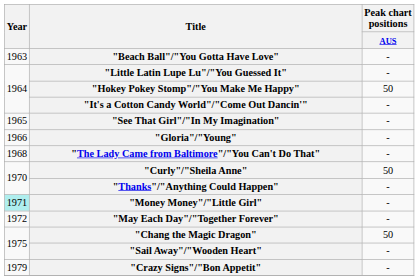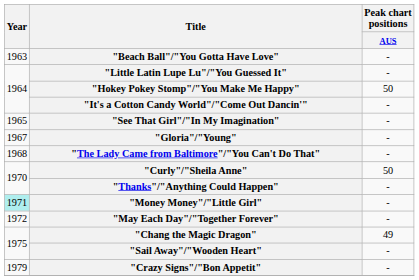"Gloria"/"Young" | Year: 1966 -> 1967
"Chang the Magic Dragon" | Peak chart positions / AUS: 50 -> 49
